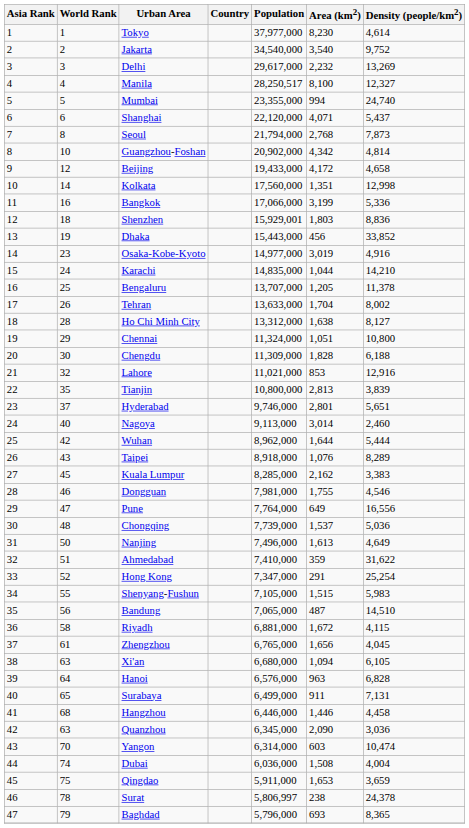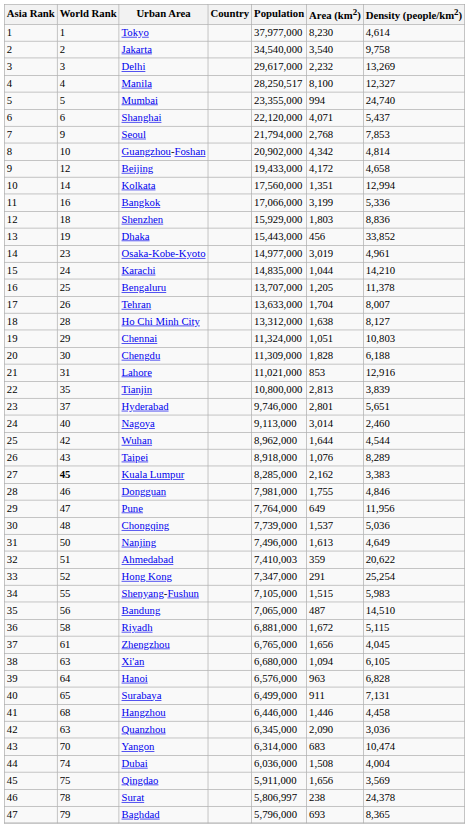Jakarta | Density (people/km2): 9,752 -> 9,758
Seoul | World Rank: 8 -> 9
Seoul | Density (people/km2): 7,873 -> 7,853
Kolkata | Density (people/km2): 12,998 -> 12,994
Shenzhen | Population: 15,929,001 -> 15,929,000
Osaka-Kobe-Kyoto | Density (people/km2): 4,916 -> 4,961
Tehran | Density (people/km2): 8,002 -> 8,007
Chennai | Density (people/km2): 10,800 -> 10,803
Lahore | World Rank: 32 -> 31
Wuhan | Density (people/km2): 5,444 -> 4,544
Kuala Lumpur | World Rank: normal -> bold
Dongguan | Density (people/km2): 4,546 -> 4,846
Pune | Density (people/km2): 16,556 -> 11,956
Ahmedabad | Population: 7,410,000 -> 7,410,003
Ahmedabad | Density (people/km2): 31,622 -> 20,622
Riyadh | Density (people/km2): 4,115 -> 5,115
Yangon | Area (km2): 603 -> 683
Qingdao | Area (km2): 1,653 -> 1,656
Qingdao | Density (people/km2): 3,659 -> 3,569
